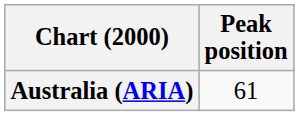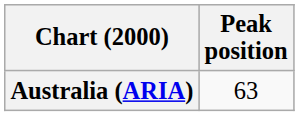Australia (ARIA) | Peak position: 61 -> 63
